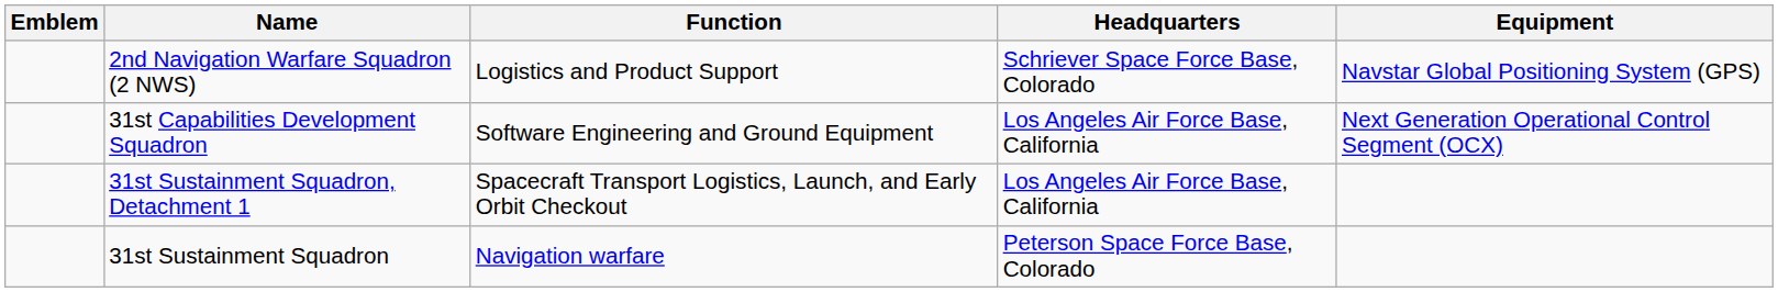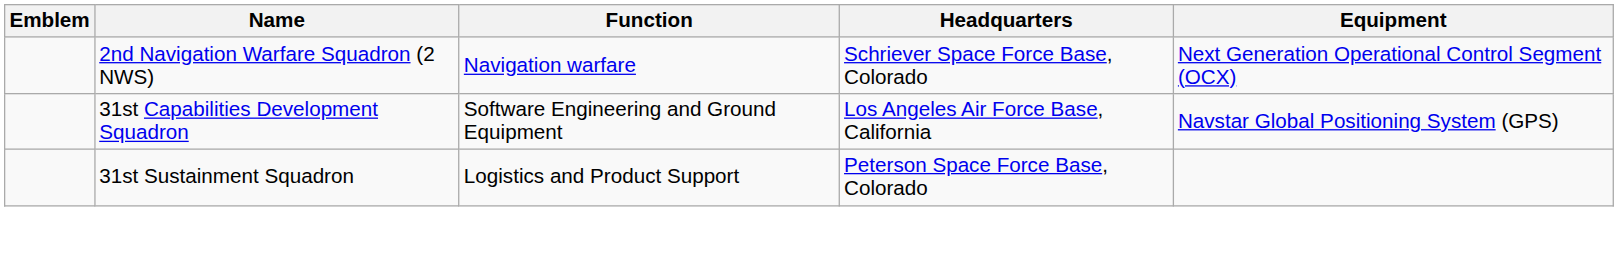2nd Navigation Warfare Squadron (2 NWS) | Function: Logistics and Product Support -> Navigation warfare
2nd Navigation Warfare Squadron (2 NWS) | Equipment: Navstar Global Positioning System (GPS) -> Next Generation Operational Control Segment (OCX)
31st Capabilities Development Squadron | Equipment: Next Generation Operational Control Segment (OCX) -> Navstar Global Positioning System (GPS)
- row: 31st Sustainment Squadron, Detachment 1 | Spacecraft Transport Logistics, Launch, and Early Orbit Checkout | Los Angeles Air Force Base, California
31st Sustainment Squadron | Function: Navigation warfare -> Logistics and Product Support
